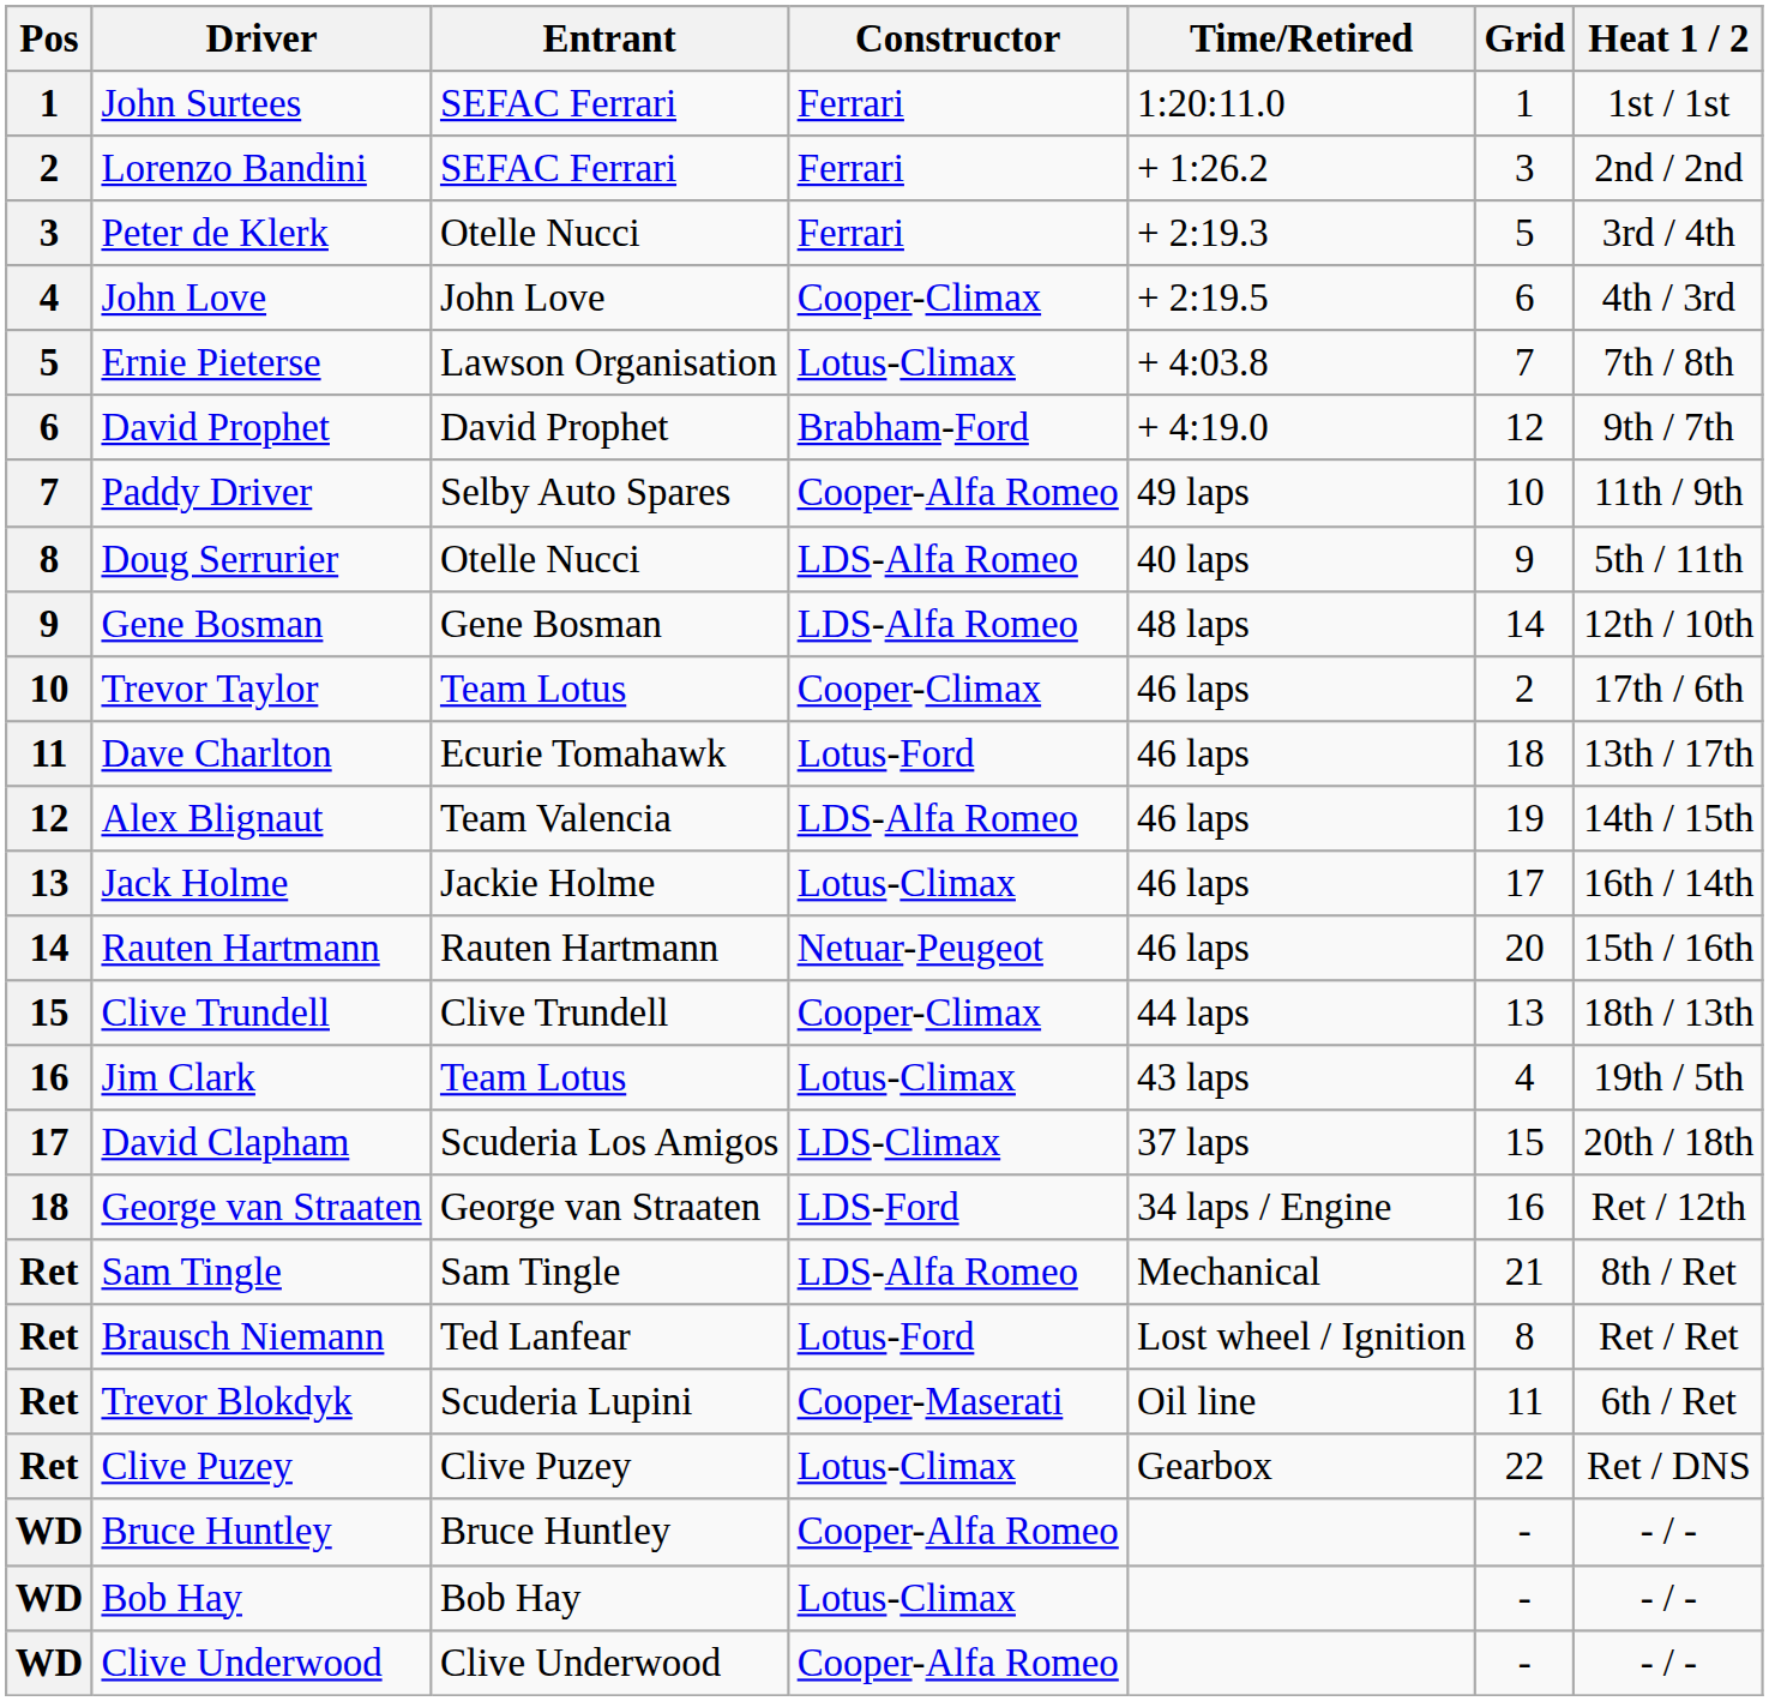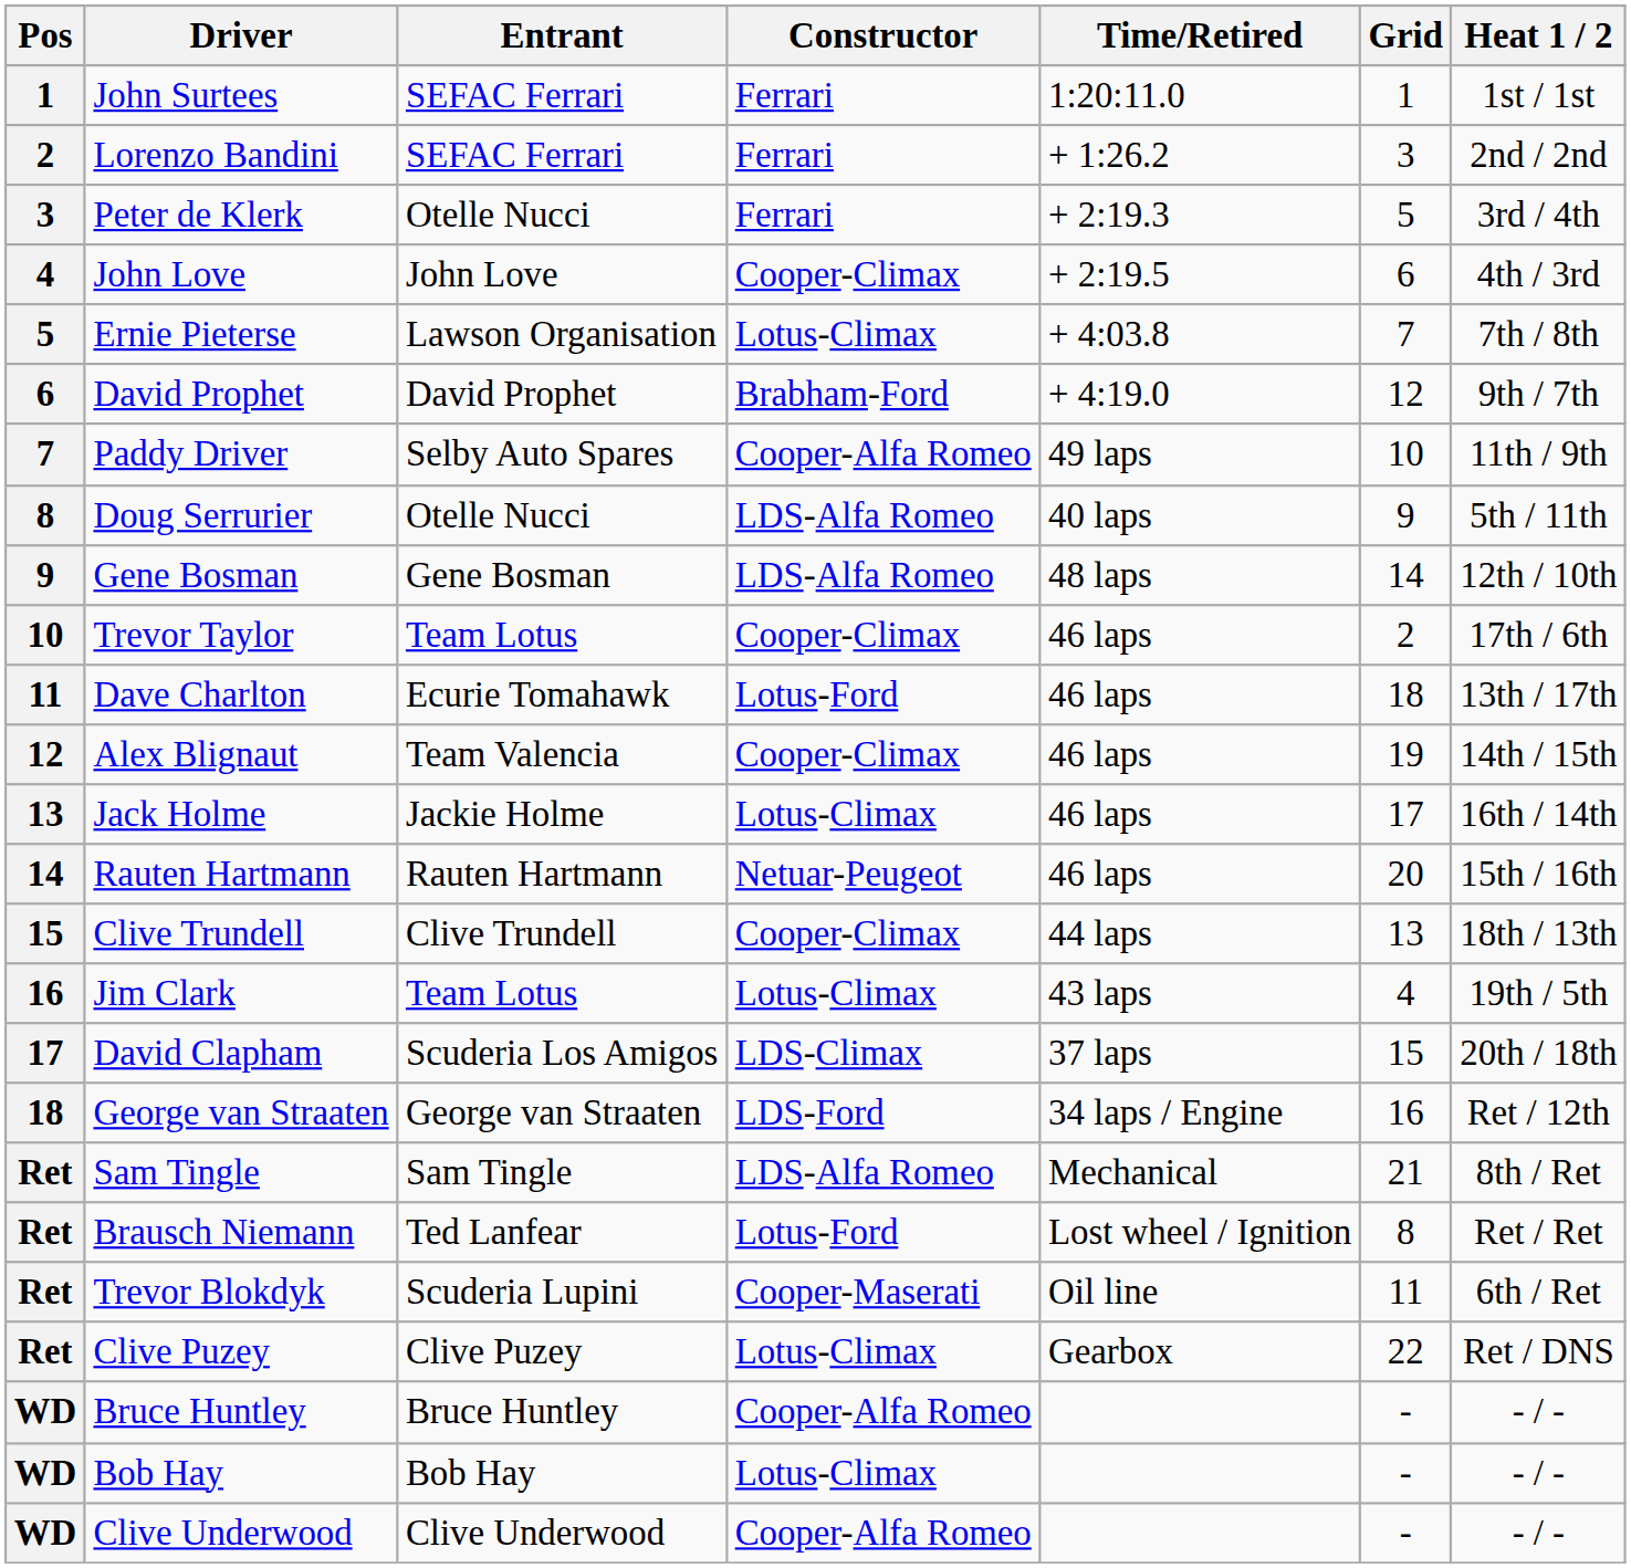Alex Blignaut | Constructor: LDS-Alfa Romeo -> Cooper-Climax
